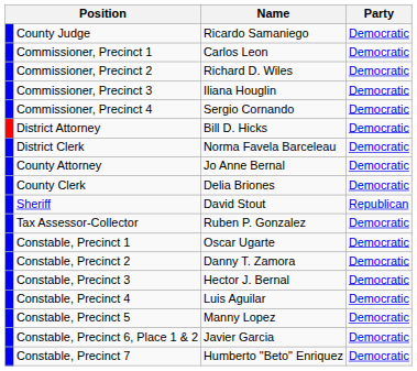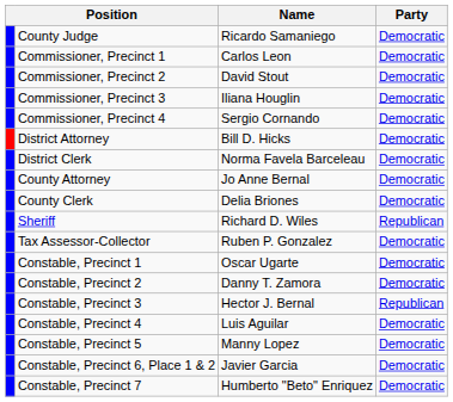Commissioner, Precinct 2 | Name: Richard D. Wiles -> David Stout
Sheriff | Name: David Stout -> Richard D. Wiles
Constable, Precinct 3 | Party: Democratic -> Republican
